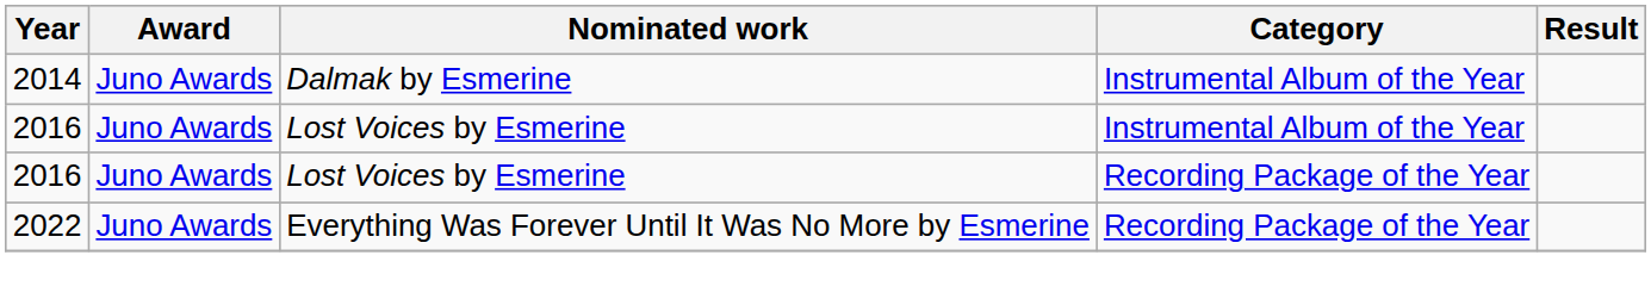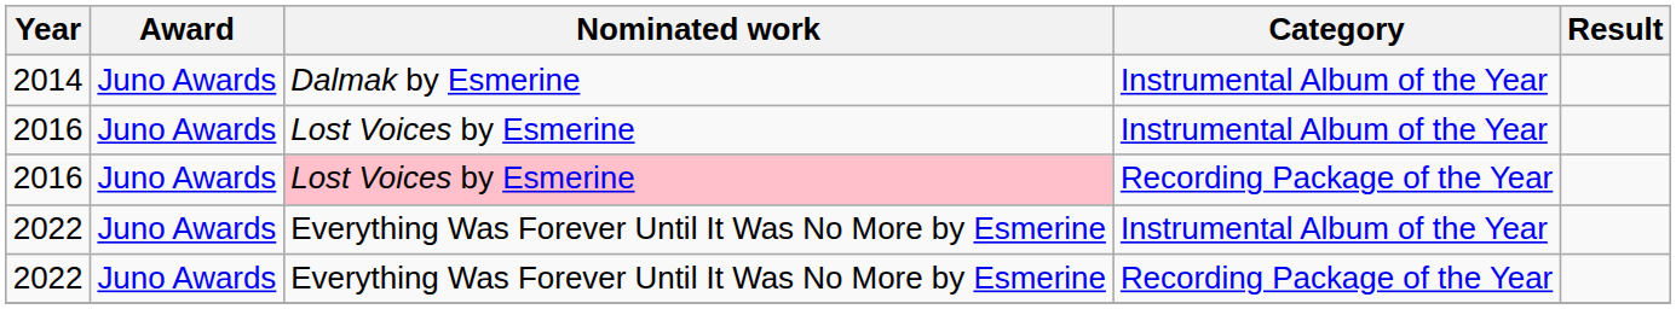2016 / Recording Package of the Year | Nominated work: no background -> pink background
+ row: 2022 | Juno Awards | Everything Was Forever Until It Was No More by Esmerine | Instrumental Album of the Year
